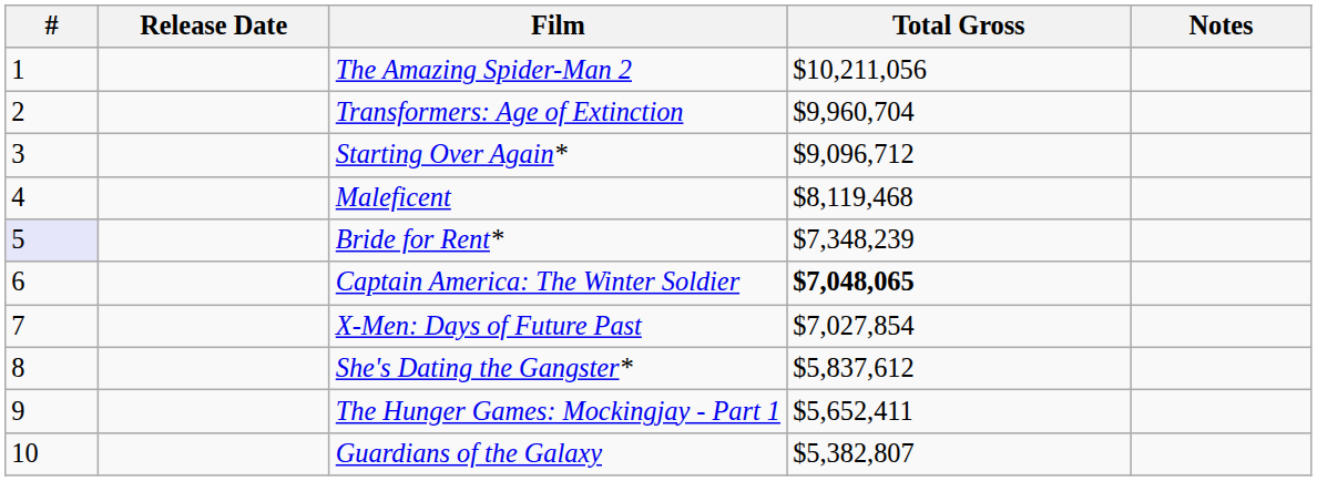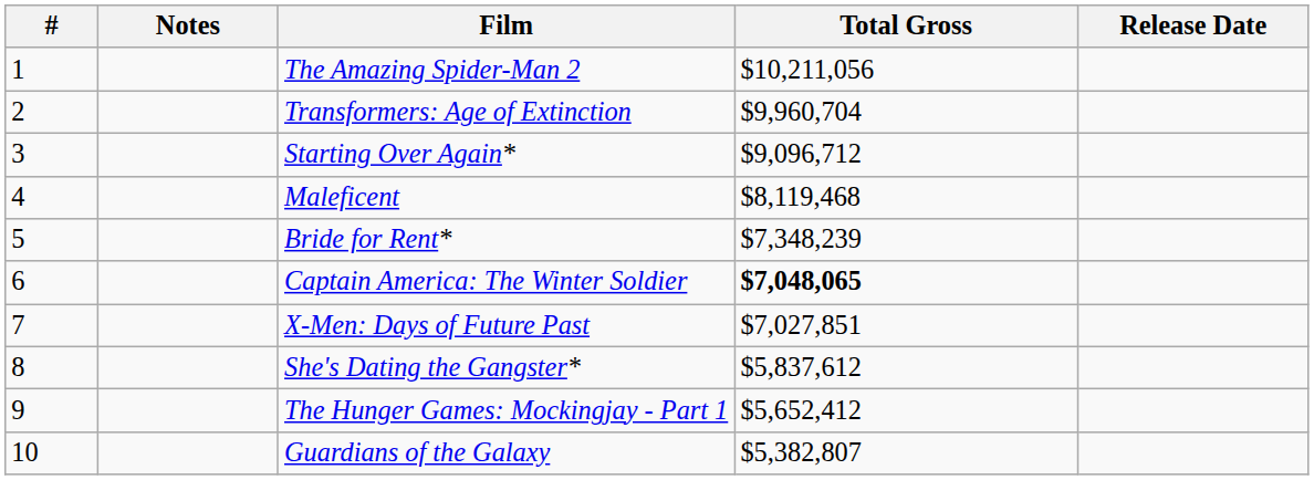columns swapped: Release Date <-> Notes
Bride for Rent* | #: lavender background -> no background
X-Men: Days of Future Past | Total Gross: $7,027,854 -> $7,027,851
The Hunger Games: Mockingjay - Part 1 | Total Gross: $5,652,411 -> $5,652,412
